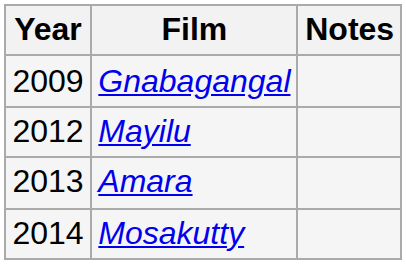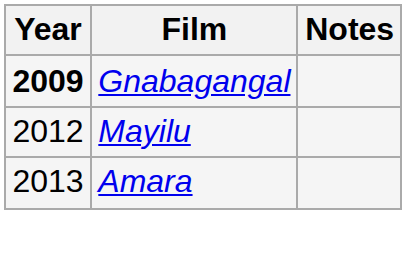Gnabagangal | Year: normal -> bold
- row: 2014 | Mosakutty
